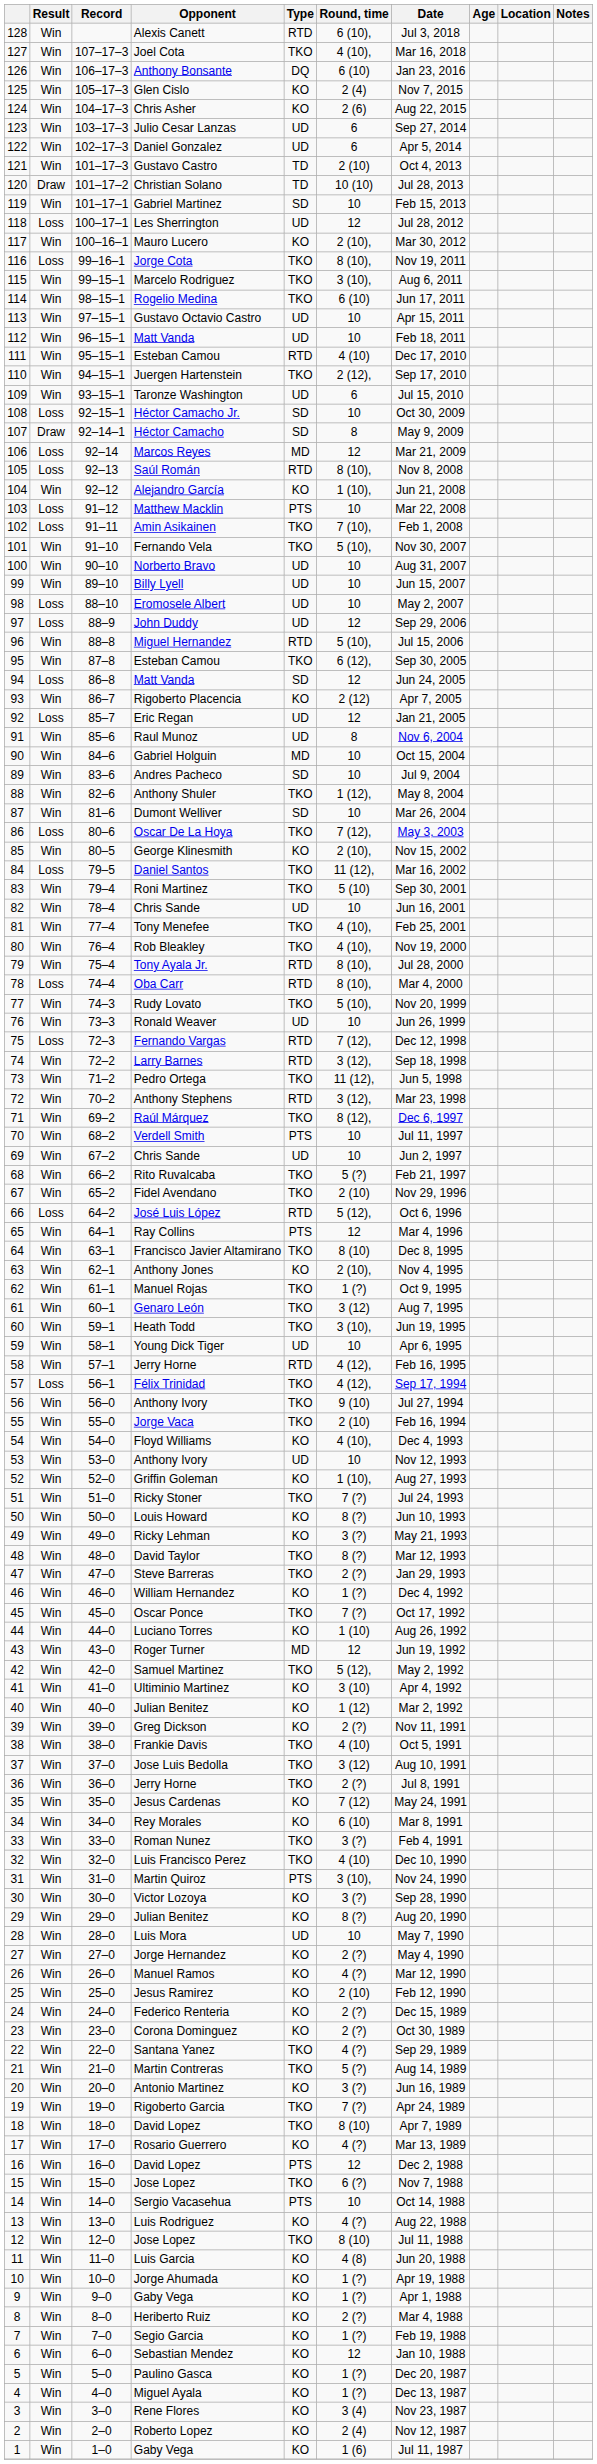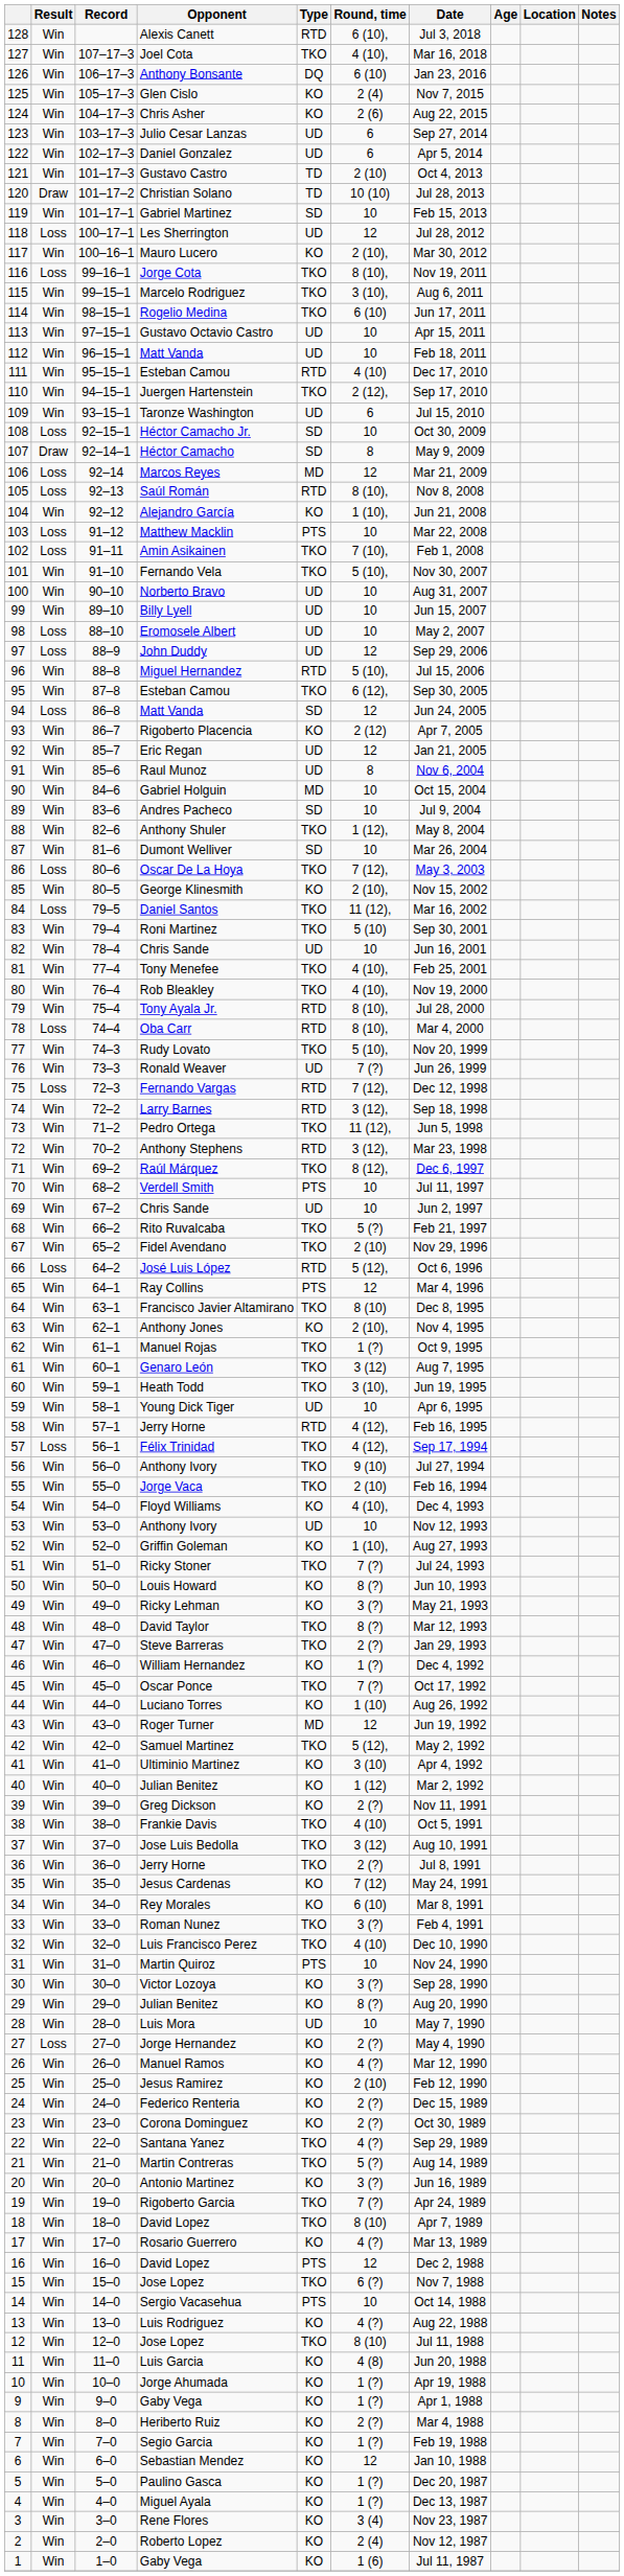Eric Regan | Result: Loss -> Win
Ronald Weaver | Round, time: 10 -> 7 (?)
Martin Quiroz | Round, time: 3 (10), -> 10
Jorge Hernandez | Result: Win -> Loss
